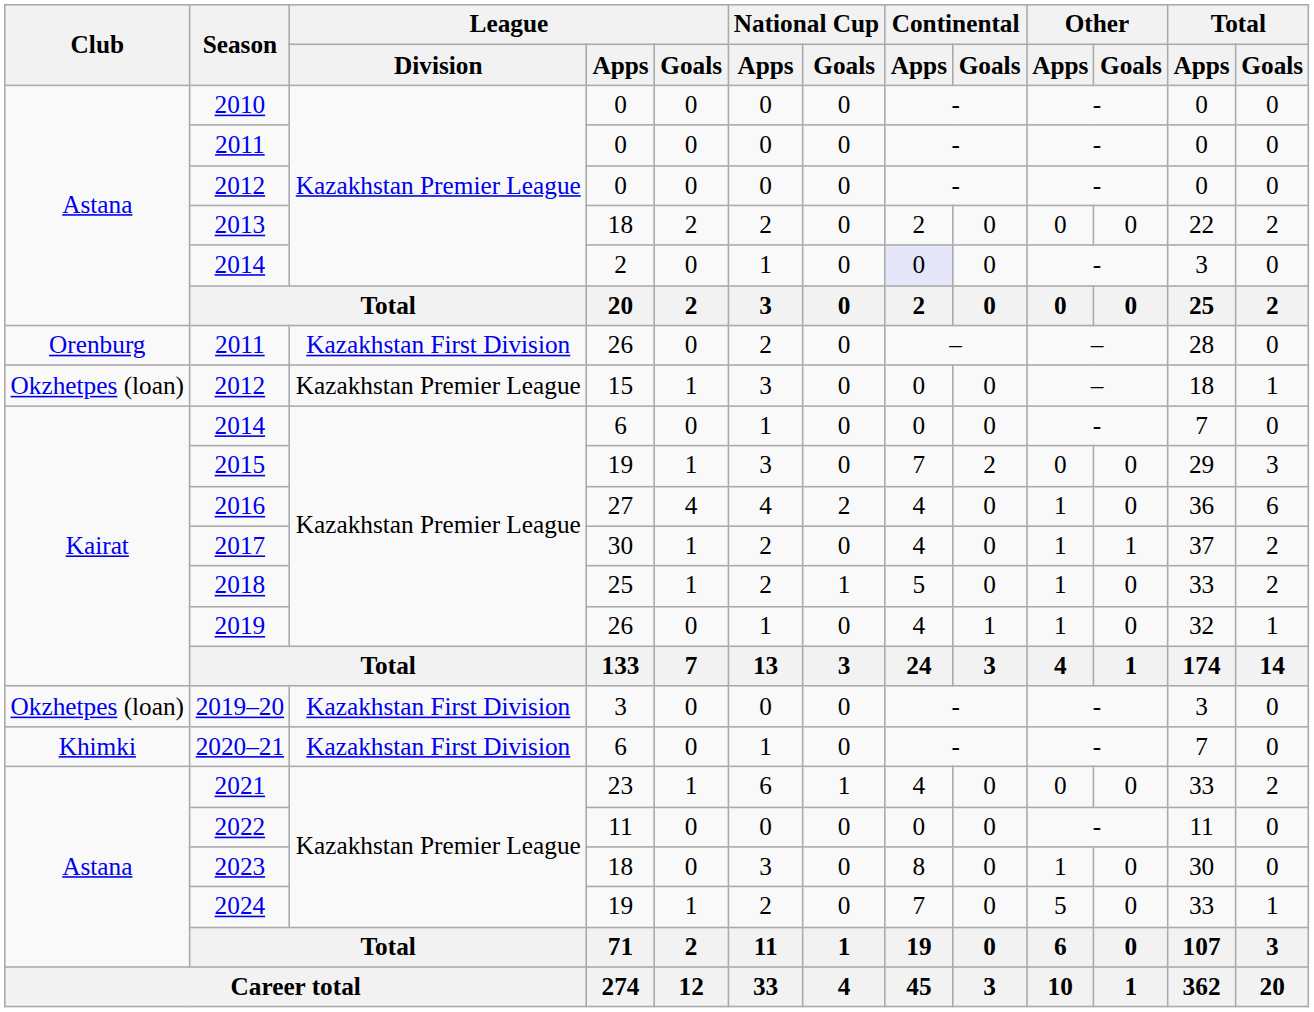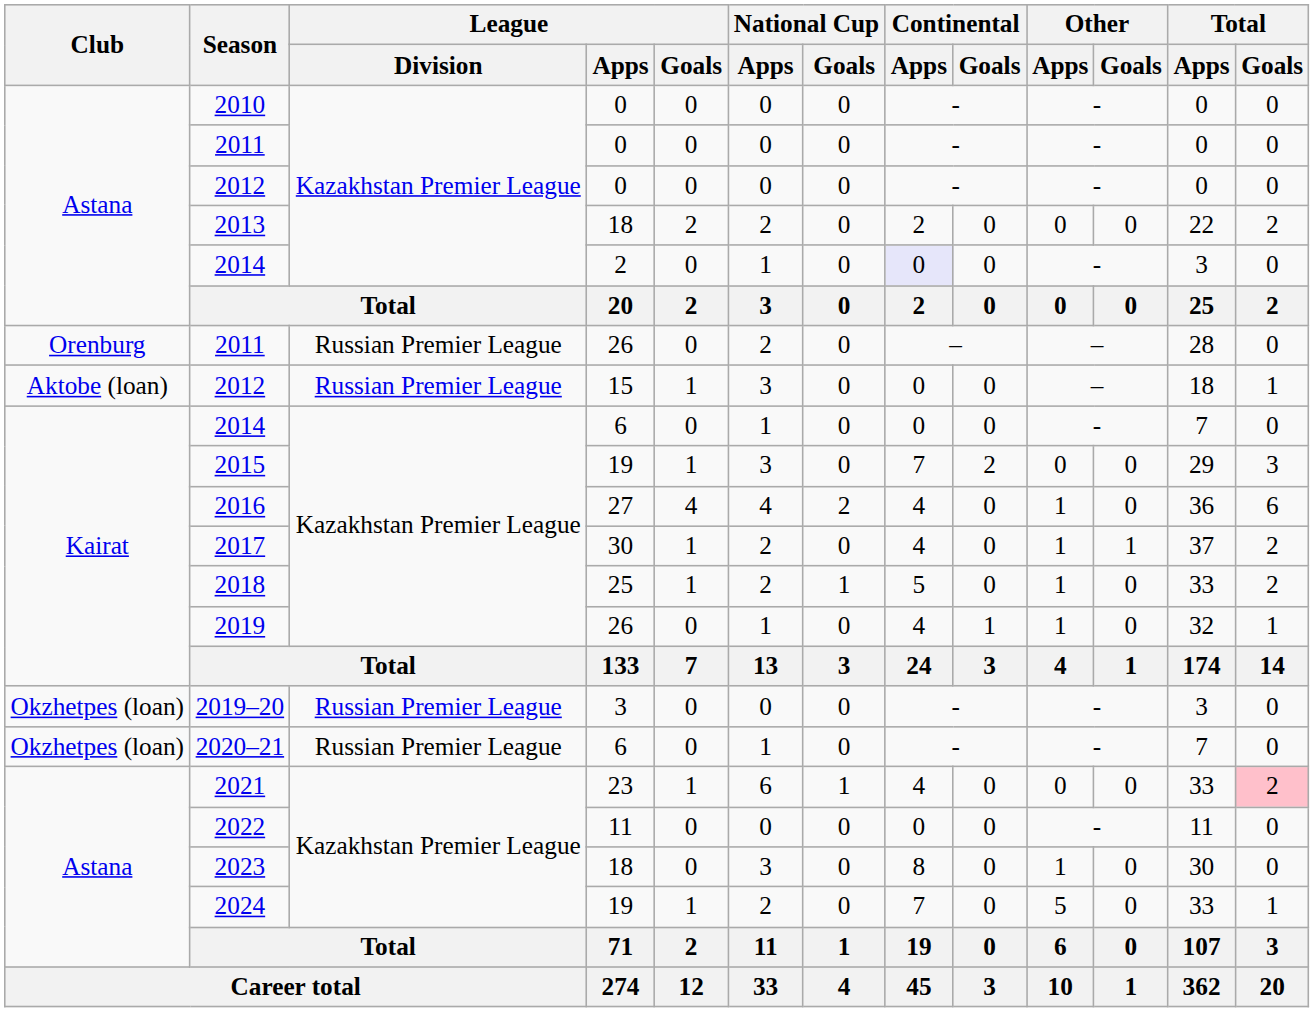2011 / 26 | League / Division: Kazakhstan First Division -> Russian Premier League
2012 / 15 | Club: Okzhetpes (loan) -> Aktobe (loan)
2012 / 15 | League / Division: Kazakhstan Premier League -> Russian Premier League
2019–20 | League / Division: Kazakhstan First Division -> Russian Premier League
2020–21 | Club: Khimki -> Okzhetpes (loan)
2020–21 | League / Division: Kazakhstan First Division -> Russian Premier League
2021 | Total / Goals: no background -> pink background
